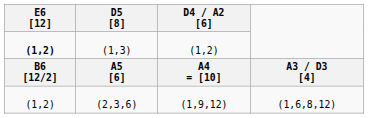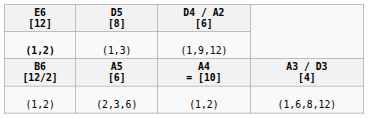(1,3) | D4 / A2 [6]: (1,2) -> (1,9,12)
(2,3,6) | D4 / A2 [6]: (1,9,12) -> (1,2)
